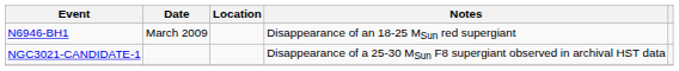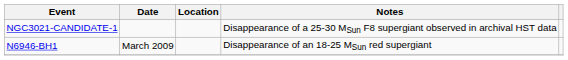rows swapped: NGC3021-CANDIDATE-1 <-> N6946-BH1
